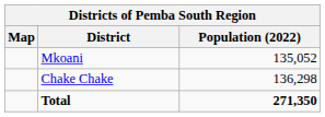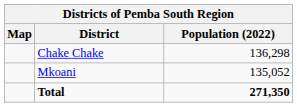rows swapped: Chake Chake <-> Mkoani
